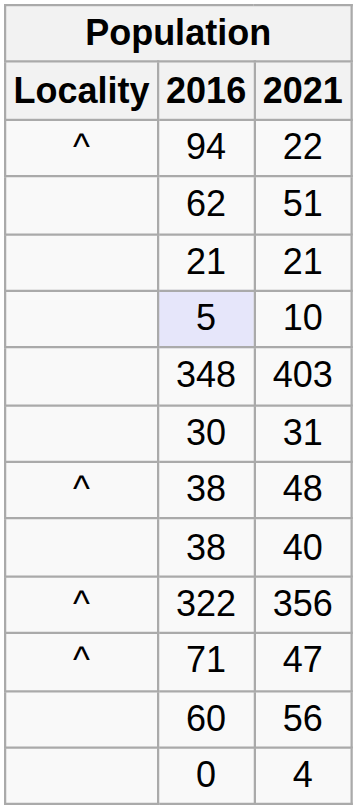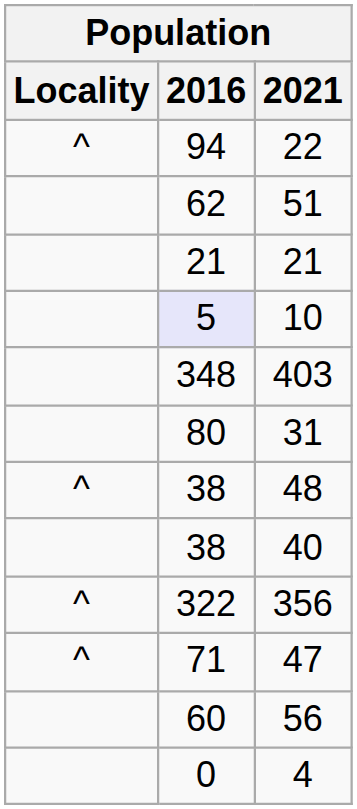31 | 2016: 30 -> 80
